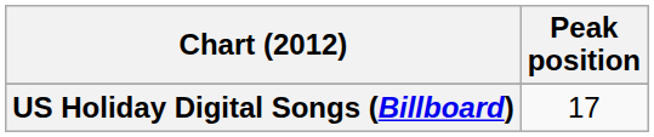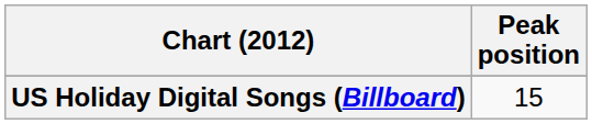US Holiday Digital Songs (Billboard) | Peak position: 17 -> 15
